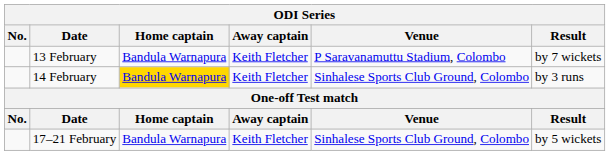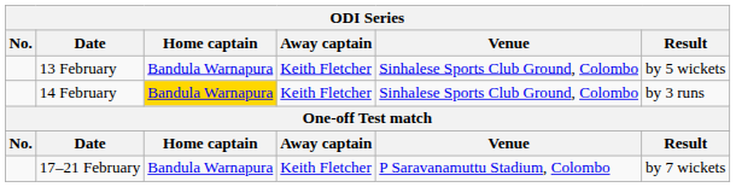13 February | Venue: P Saravanamuttu Stadium, Colombo -> Sinhalese Sports Club Ground, Colombo
13 February | Result: by 7 wickets -> by 5 wickets
17–21 February | Venue: Sinhalese Sports Club Ground, Colombo -> P Saravanamuttu Stadium, Colombo
17–21 February | Result: by 5 wickets -> by 7 wickets
